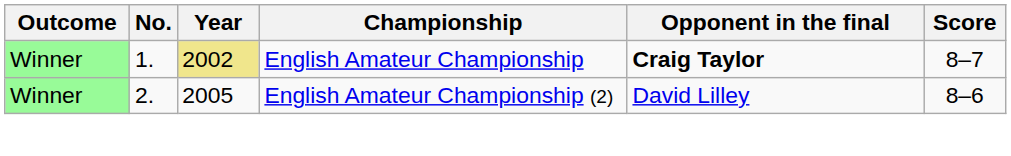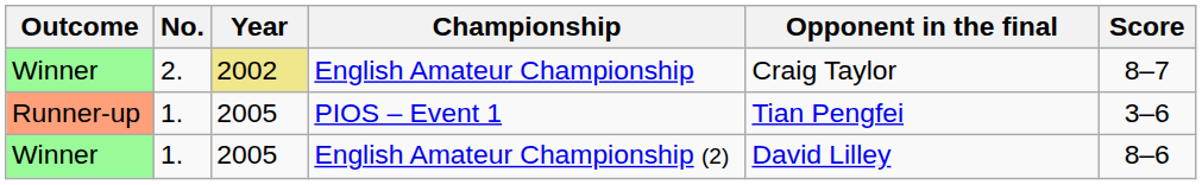English Amateur Championship | No.: 1. -> 2.
English Amateur Championship | Opponent in the final: bold -> normal
+ row: Runner-up | 1. | 2005 | PIOS – Event 1 | Tian Pengfei | 3–6
English Amateur Championship (2) | No.: 2. -> 1.
